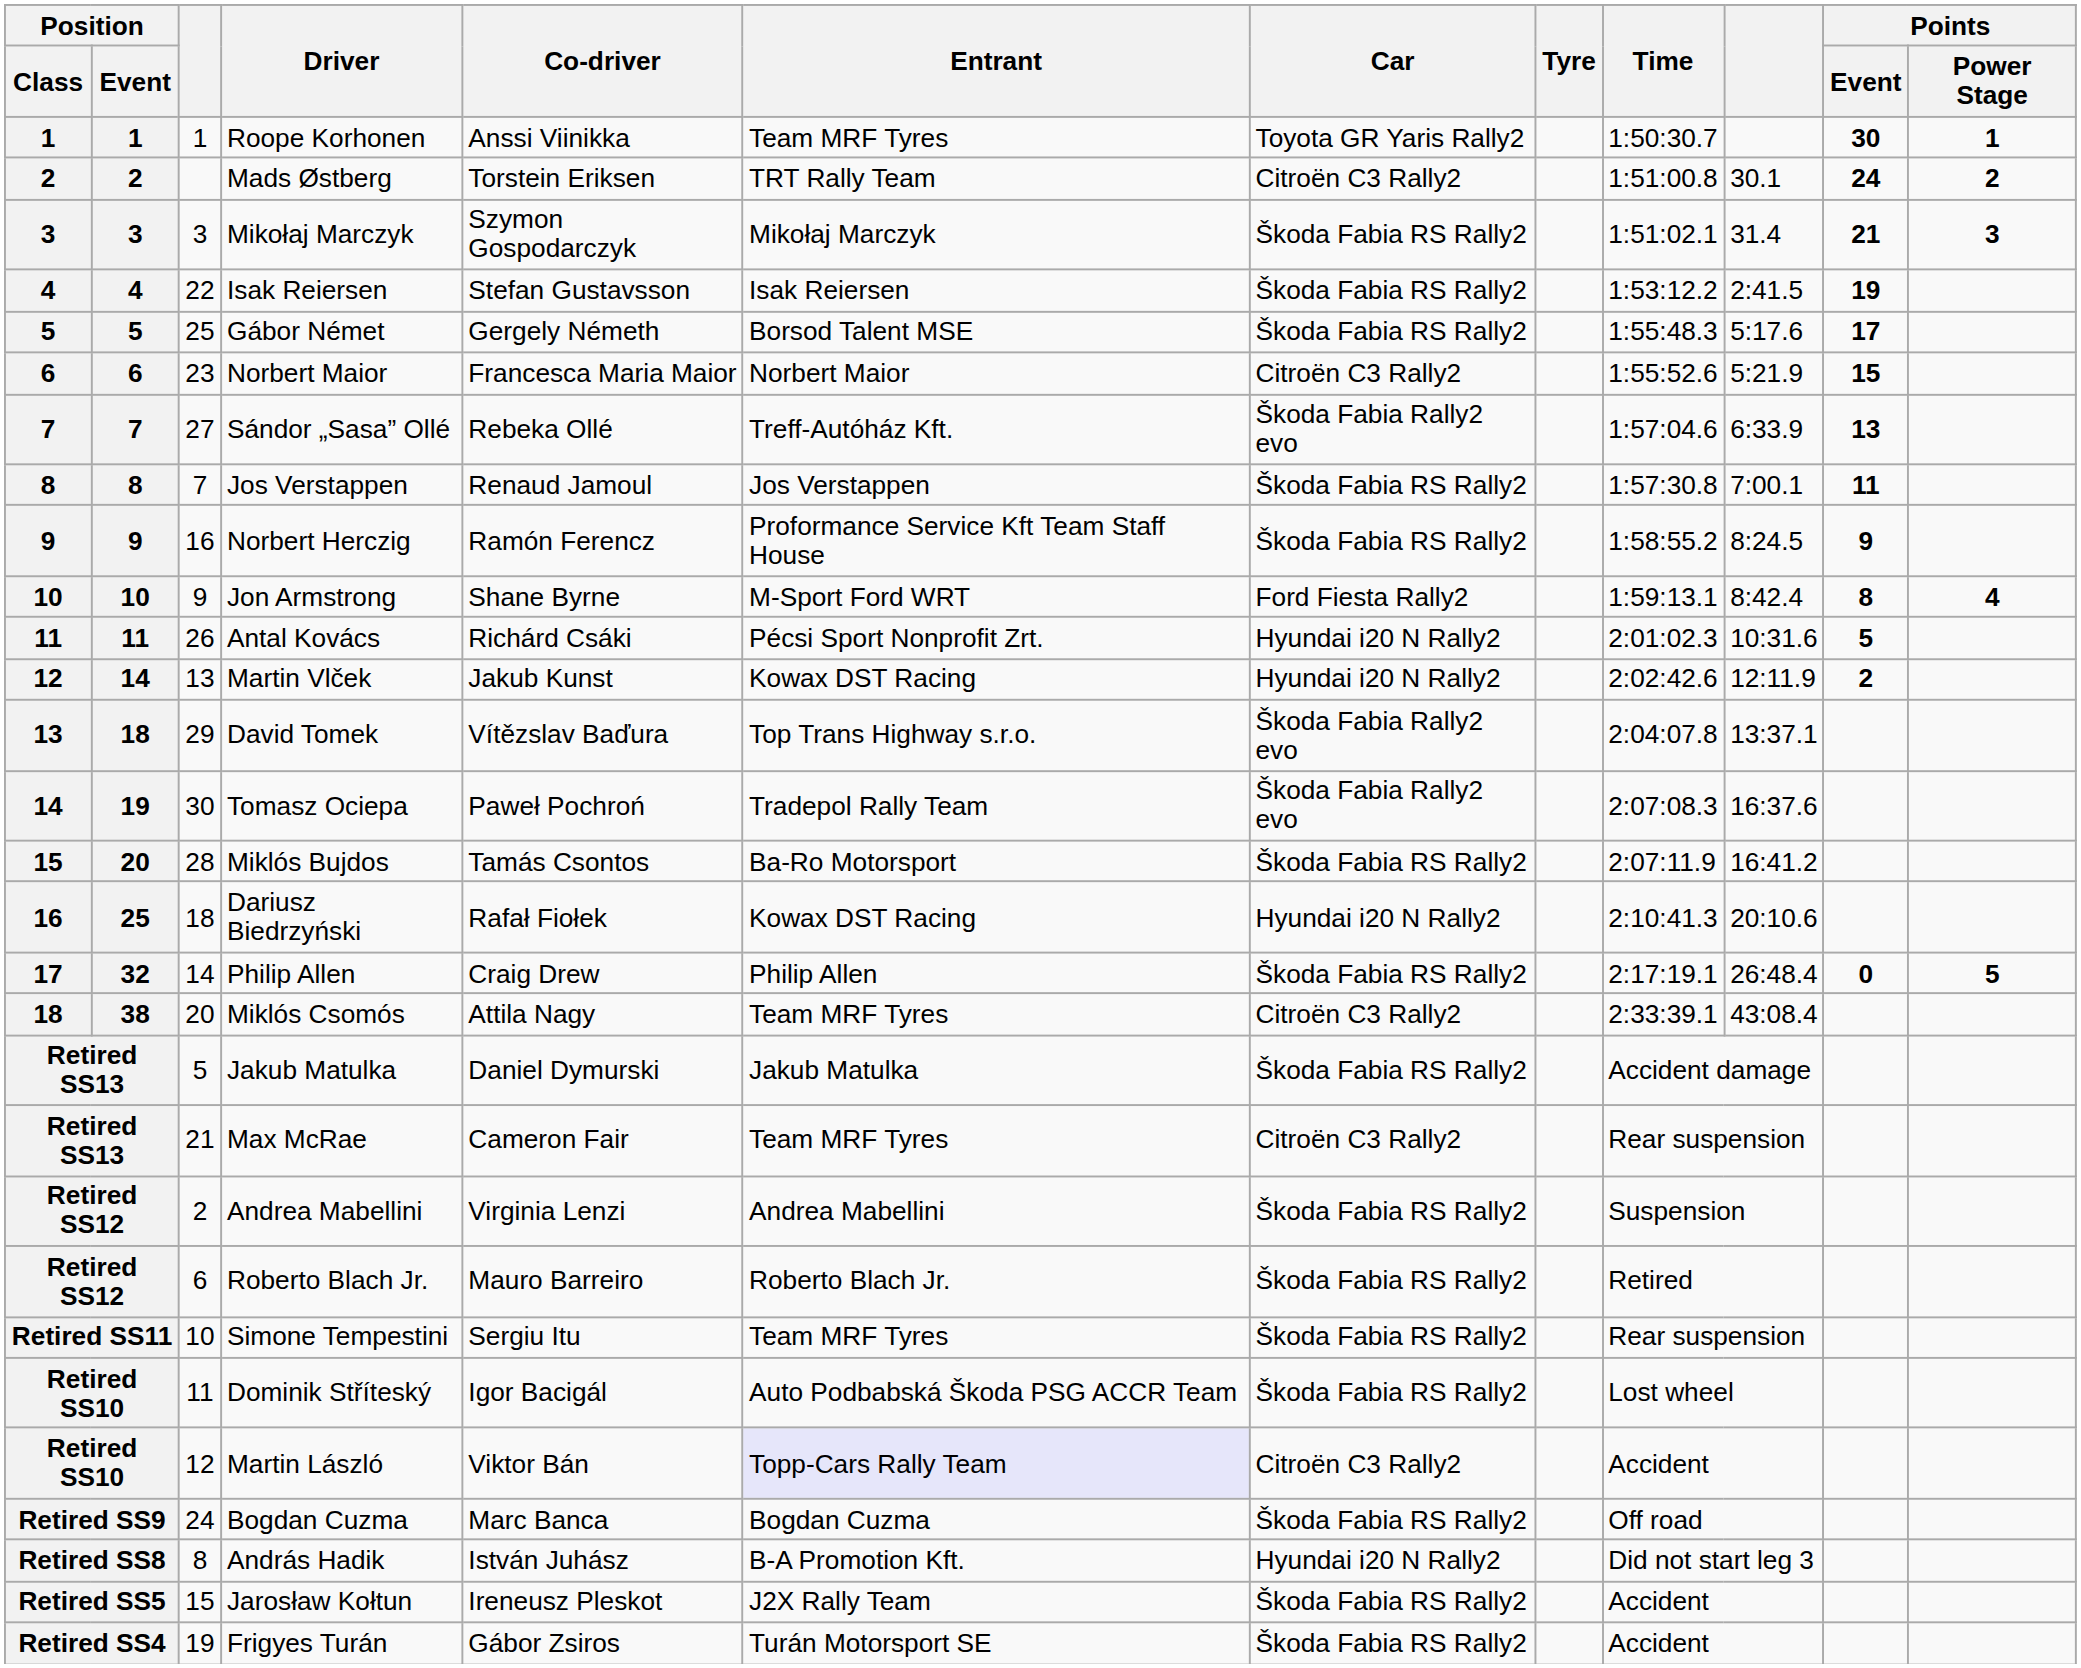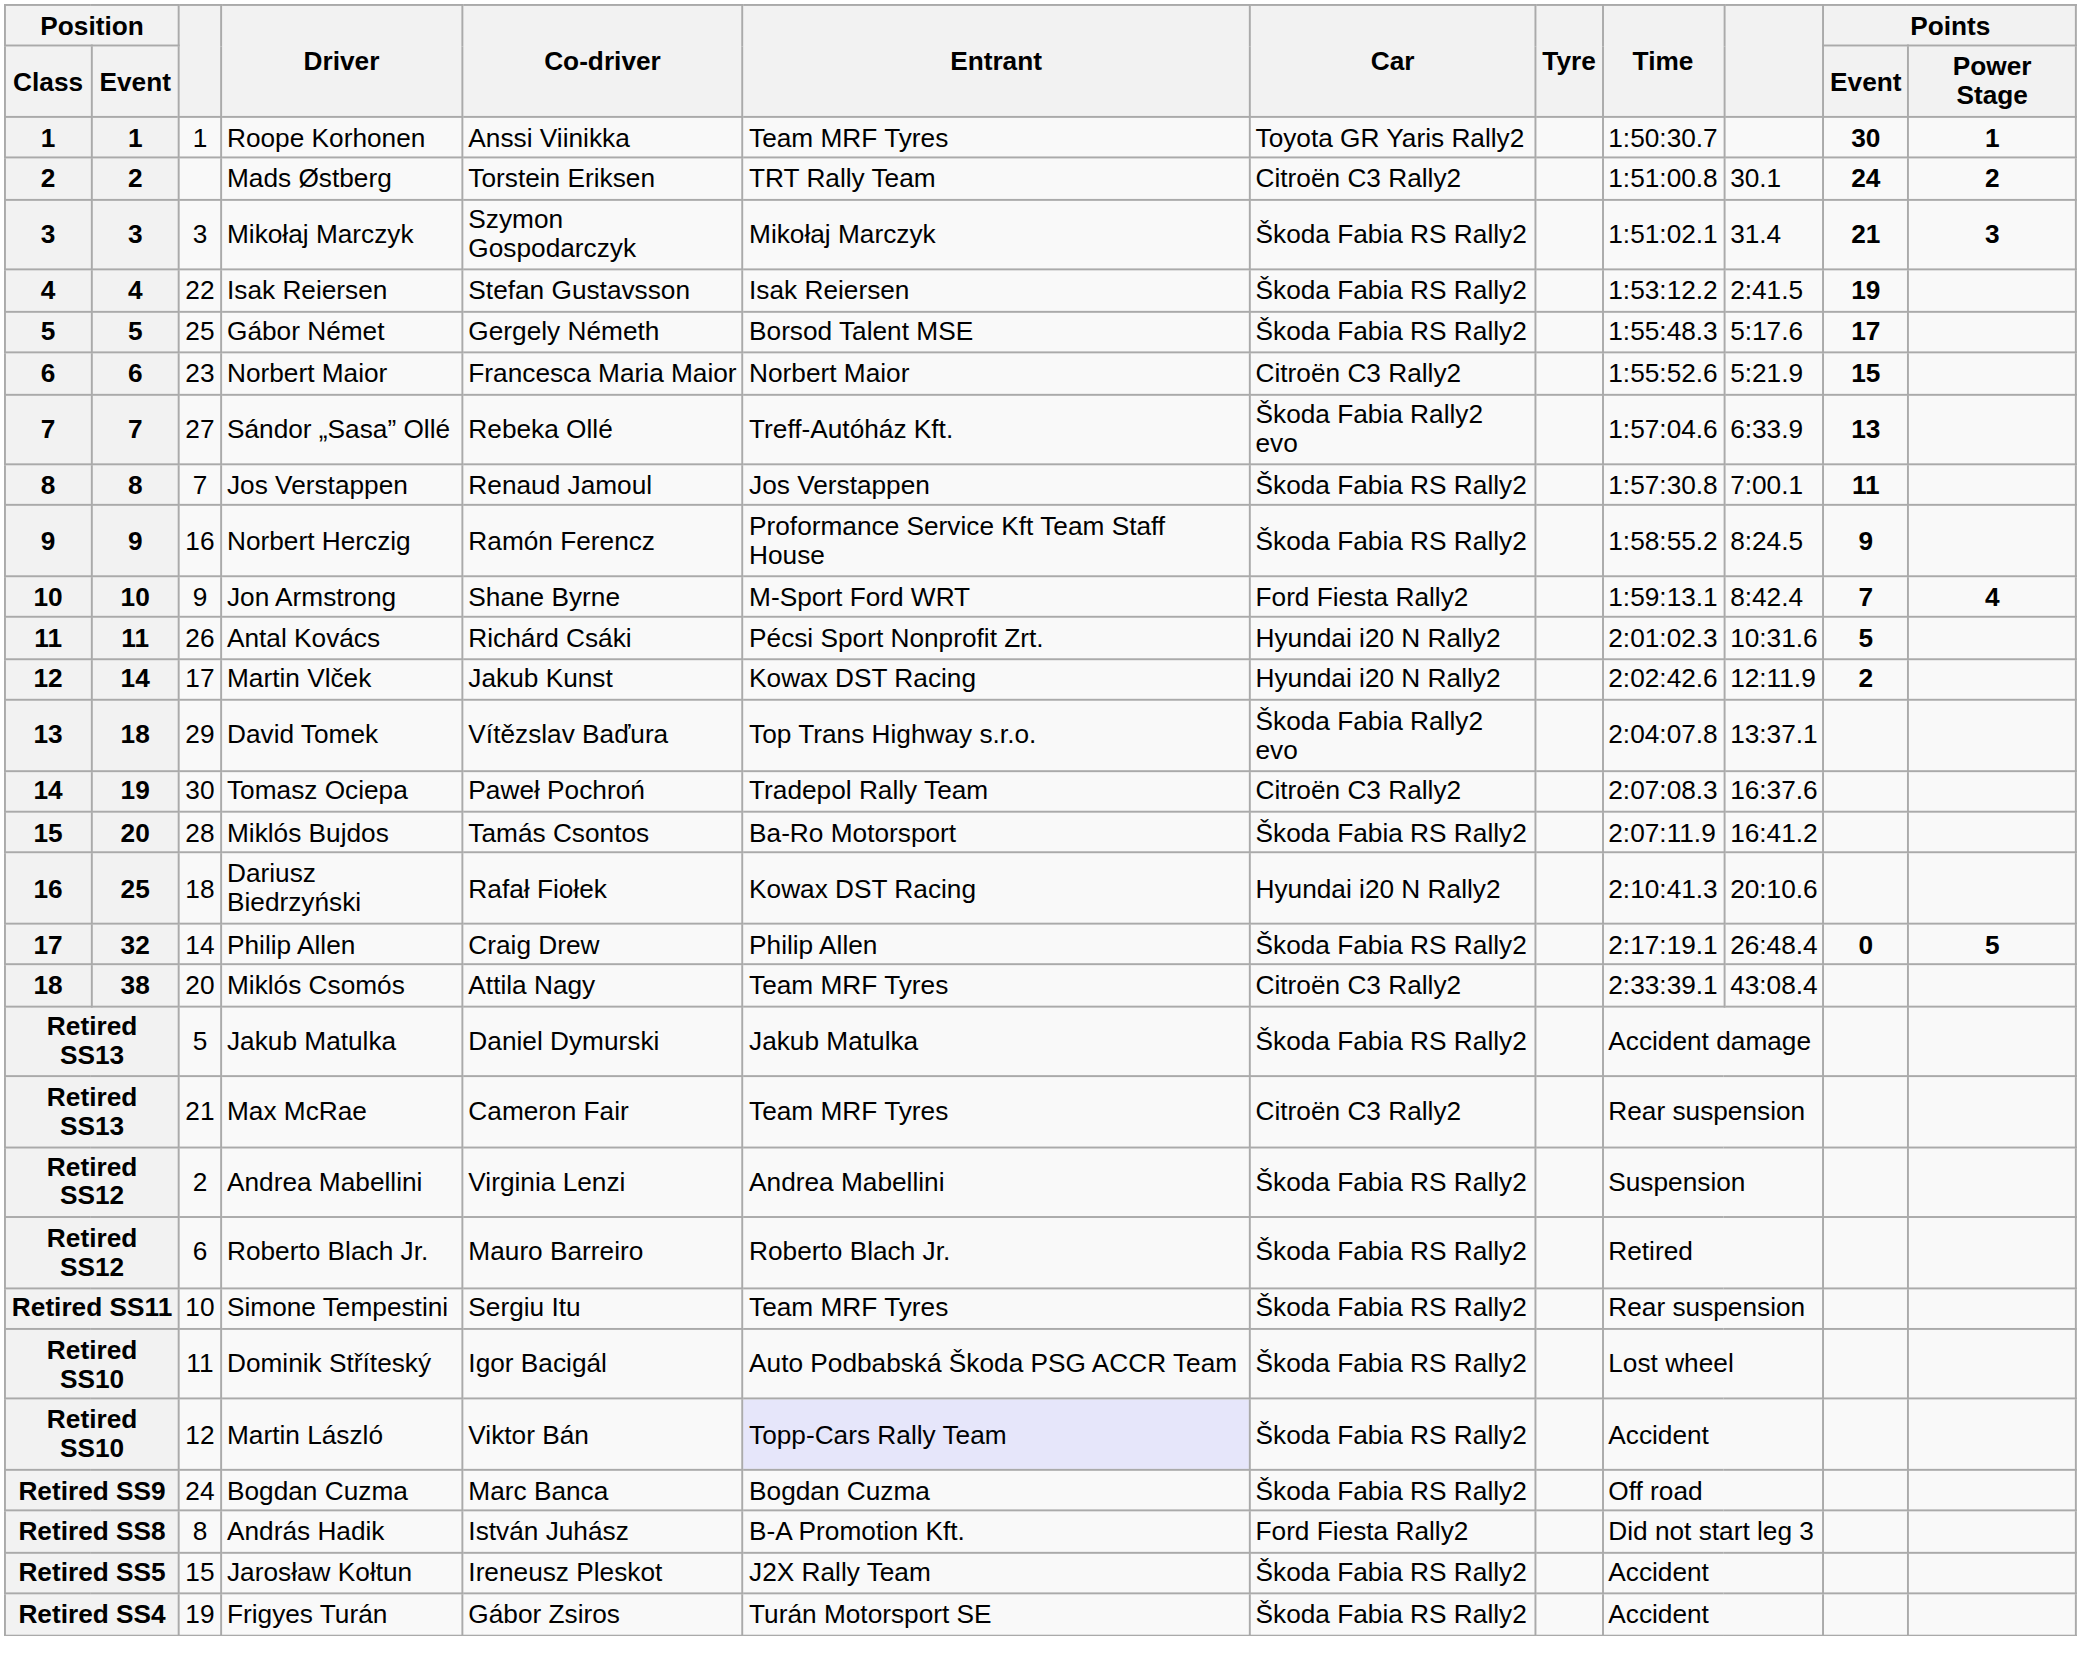Jon Armstrong | Points / Event: 8 -> 7
Martin Vlček | column 3: 13 -> 17
Tomasz Ociepa | Car: Škoda Fabia Rally2 evo -> Citroën C3 Rally2
Martin László | Car: Citroën C3 Rally2 -> Škoda Fabia RS Rally2
András Hadik | Car: Hyundai i20 N Rally2 -> Ford Fiesta Rally2
